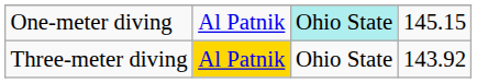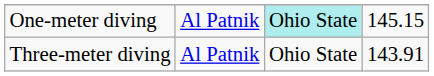Three-meter diving | column 2: gold background -> no background
Three-meter diving | column 4: 143.92 -> 143.91
